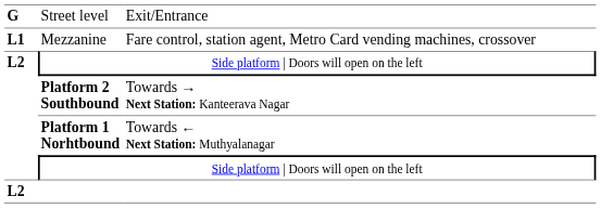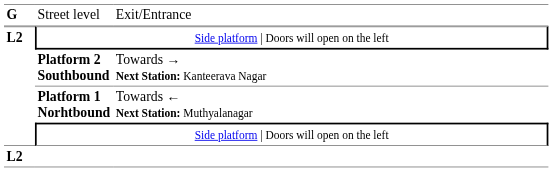- row: L1 | Mezzanine | Fare control, station agent, Metro Card vending machines, crossover
